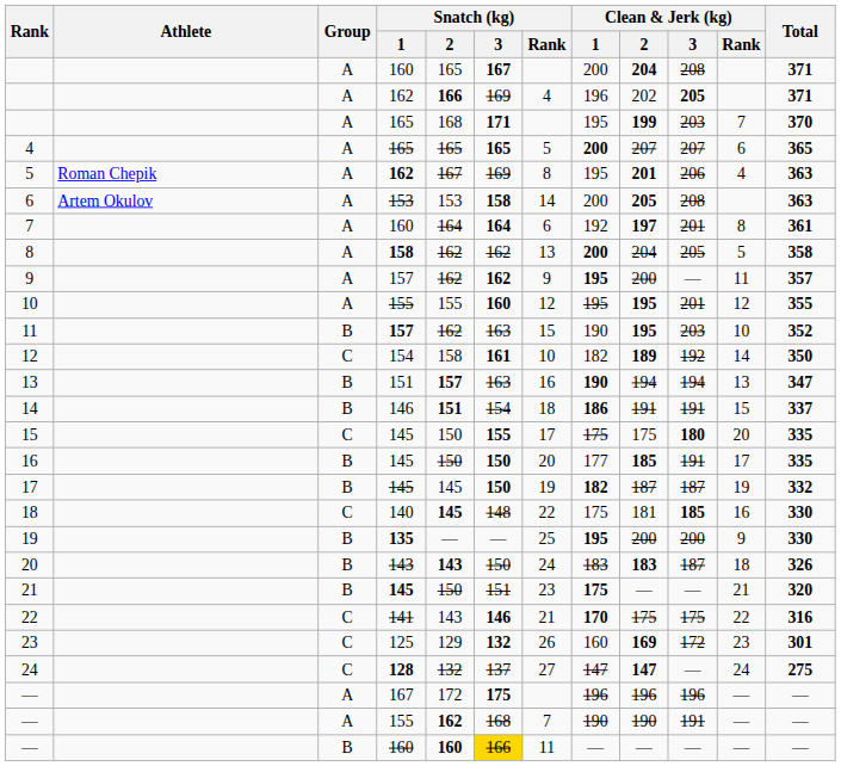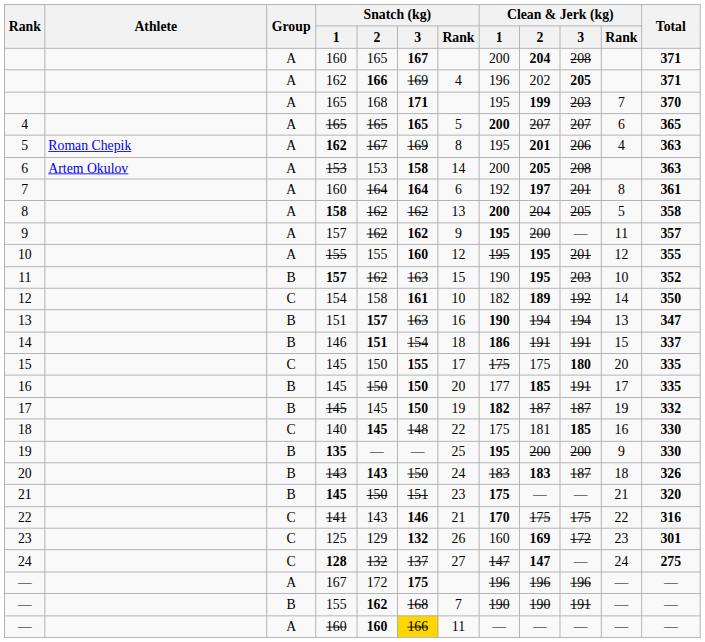— / 155 | Group: A -> B
— / 160 | Group: B -> A
